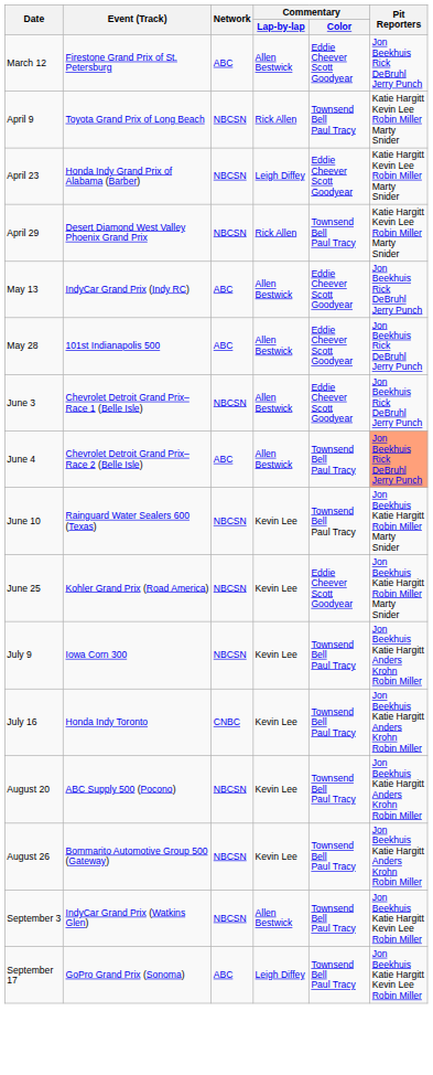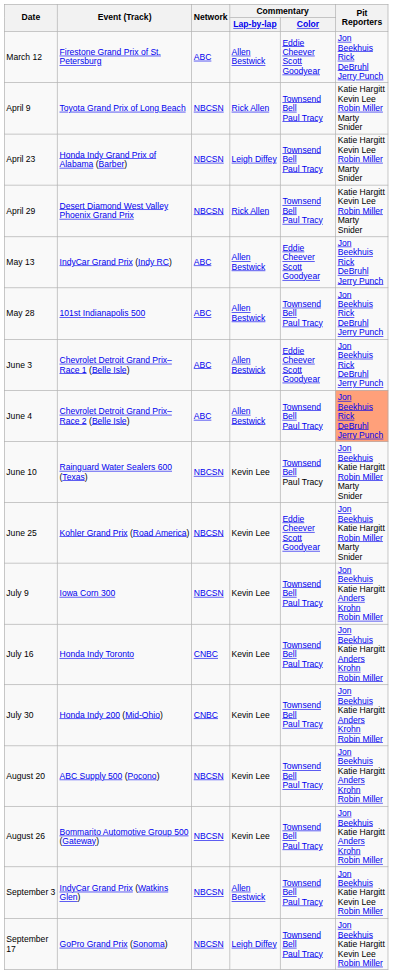April 23 | Commentary / Color: Eddie Cheever Scott Goodyear -> Townsend Bell Paul Tracy
May 28 | Commentary / Color: Eddie Cheever Scott Goodyear -> Townsend Bell Paul Tracy
June 3 | Network: NBCSN -> ABC
+ row: July 30 | Honda Indy 200 (Mid-Ohio) | CNBC | Kevin Lee | Townsend Bell Paul Tracy | Jon Beekhuis Katie Hargitt Anders Krohn Robin Miller
September 17 | Network: ABC -> NBCSN
